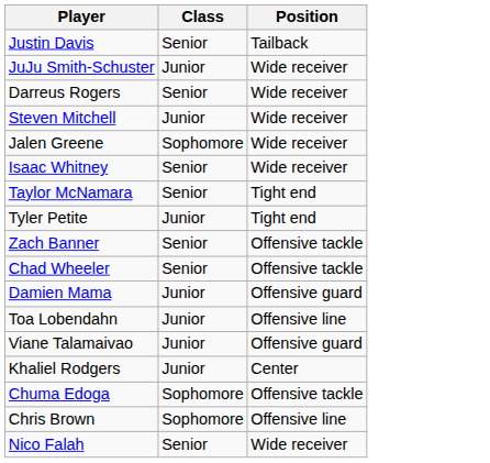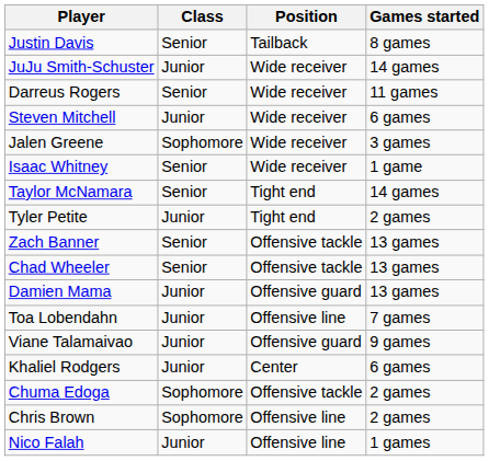+ column: Games started | 8 games | 14 games | 11 games | 6 games | 3 games | 1 game | 14 games | 2 games | 13 games | 13 games | 13 games | 7 games | 9 games | 6 games | 2 games | 2 games | 1 games
Nico Falah | Class: Senior -> Junior
Nico Falah | Position: Wide receiver -> Offensive line
